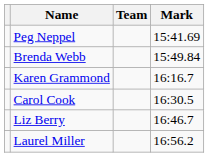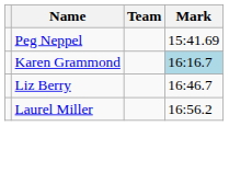- row: Brenda Webb | 15:49.84
Karen Grammond | Mark: no background -> lightblue background
- row: Carol Cook | 16:30.5
